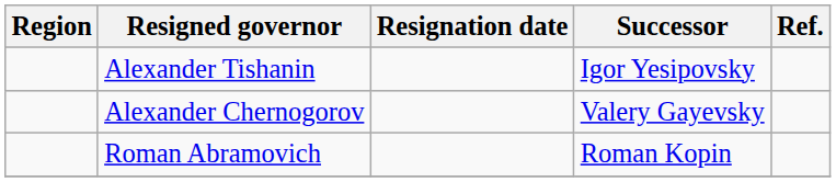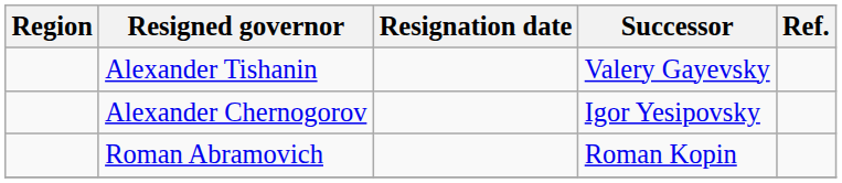Alexander Tishanin | Successor: Igor Yesipovsky -> Valery Gayevsky
Alexander Chernogorov | Successor: Valery Gayevsky -> Igor Yesipovsky
